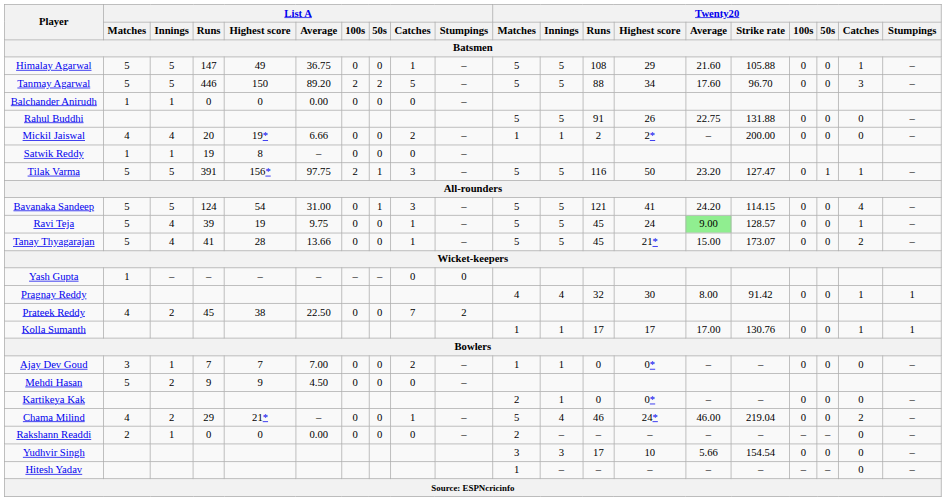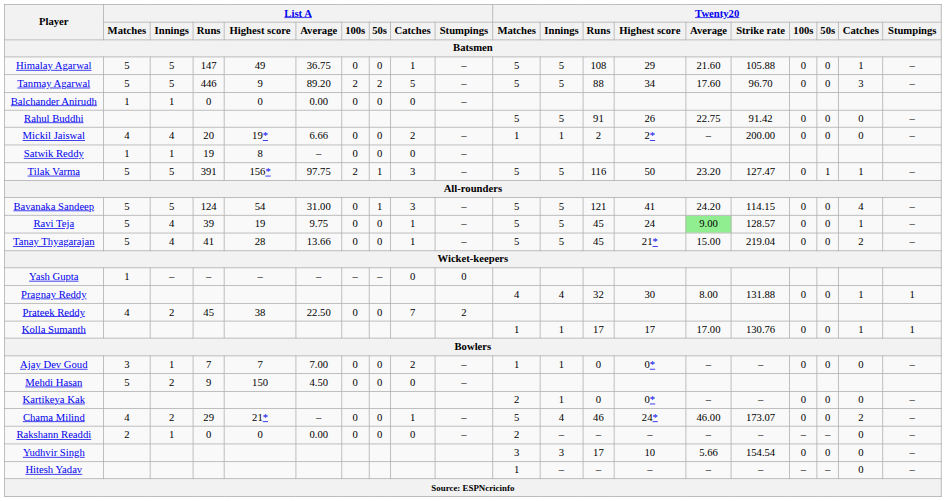Tanmay Agarwal | List A / Highest score: 150 -> 9
Rahul Buddhi | Twenty20 / Strike rate: 131.88 -> 91.42
Tanay Thyagarajan | Twenty20 / Strike rate: 173.07 -> 219.04
Pragnay Reddy | Twenty20 / Strike rate: 91.42 -> 131.88
Mehdi Hasan | List A / Highest score: 9 -> 150
Chama Milind | Twenty20 / Strike rate: 219.04 -> 173.07
